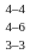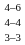rows swapped: 4–4 <-> 4–6
